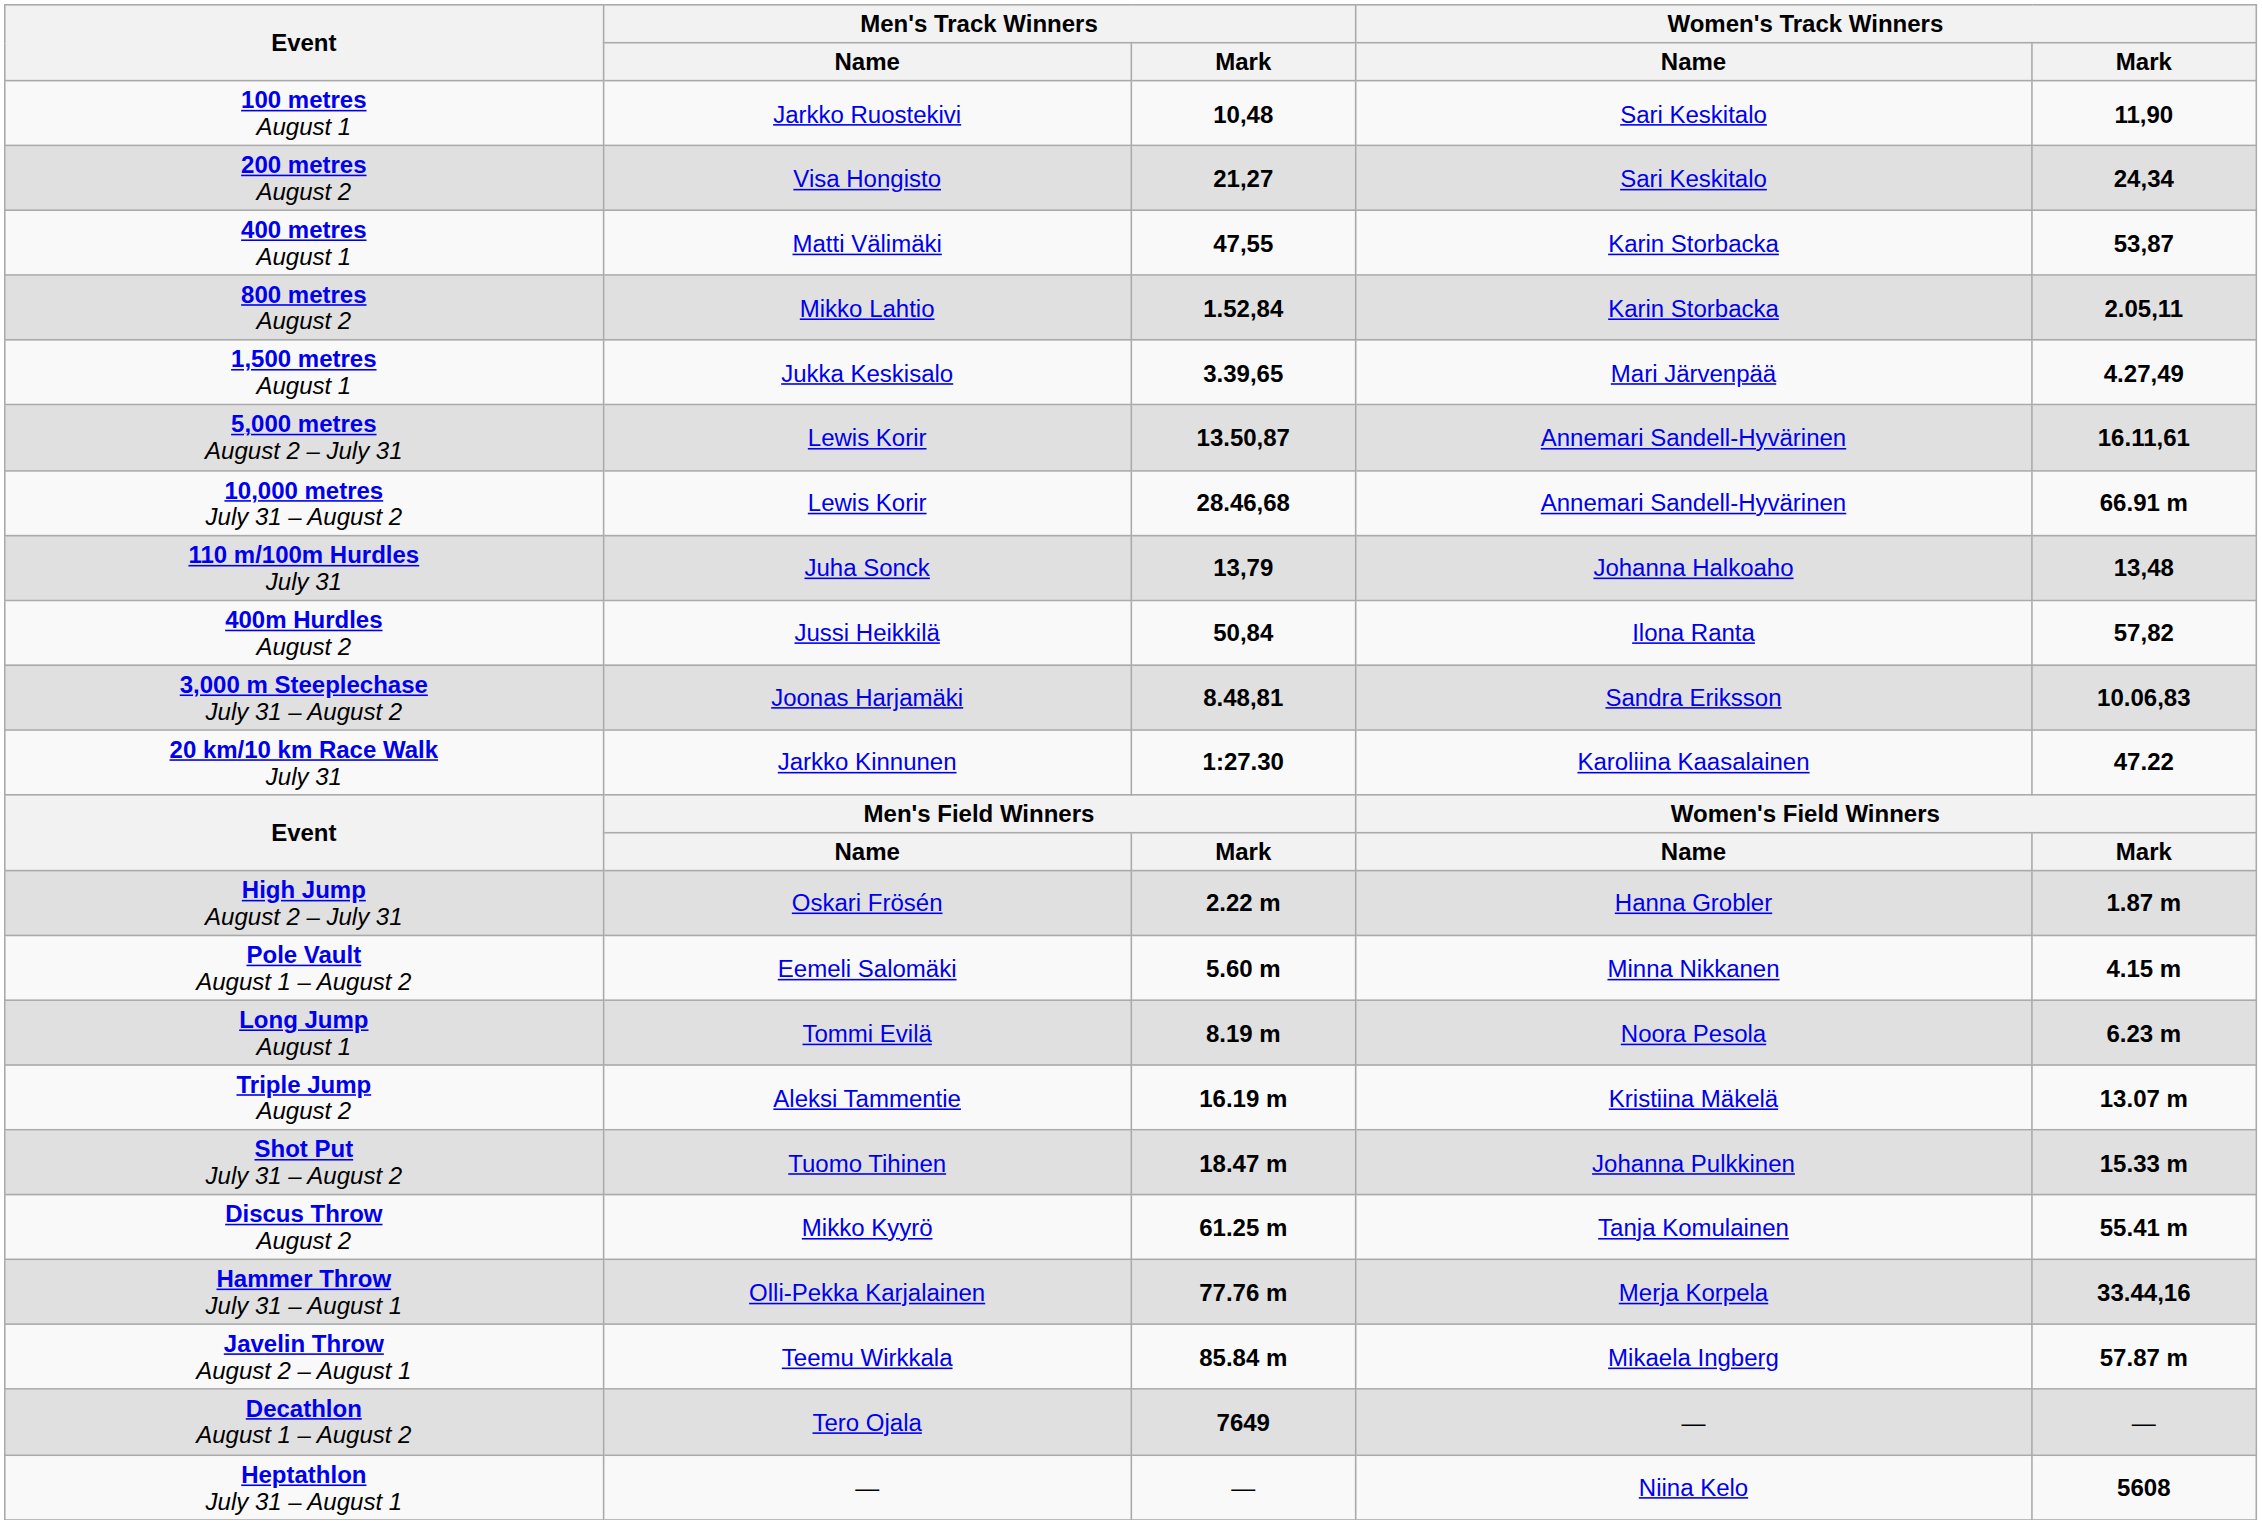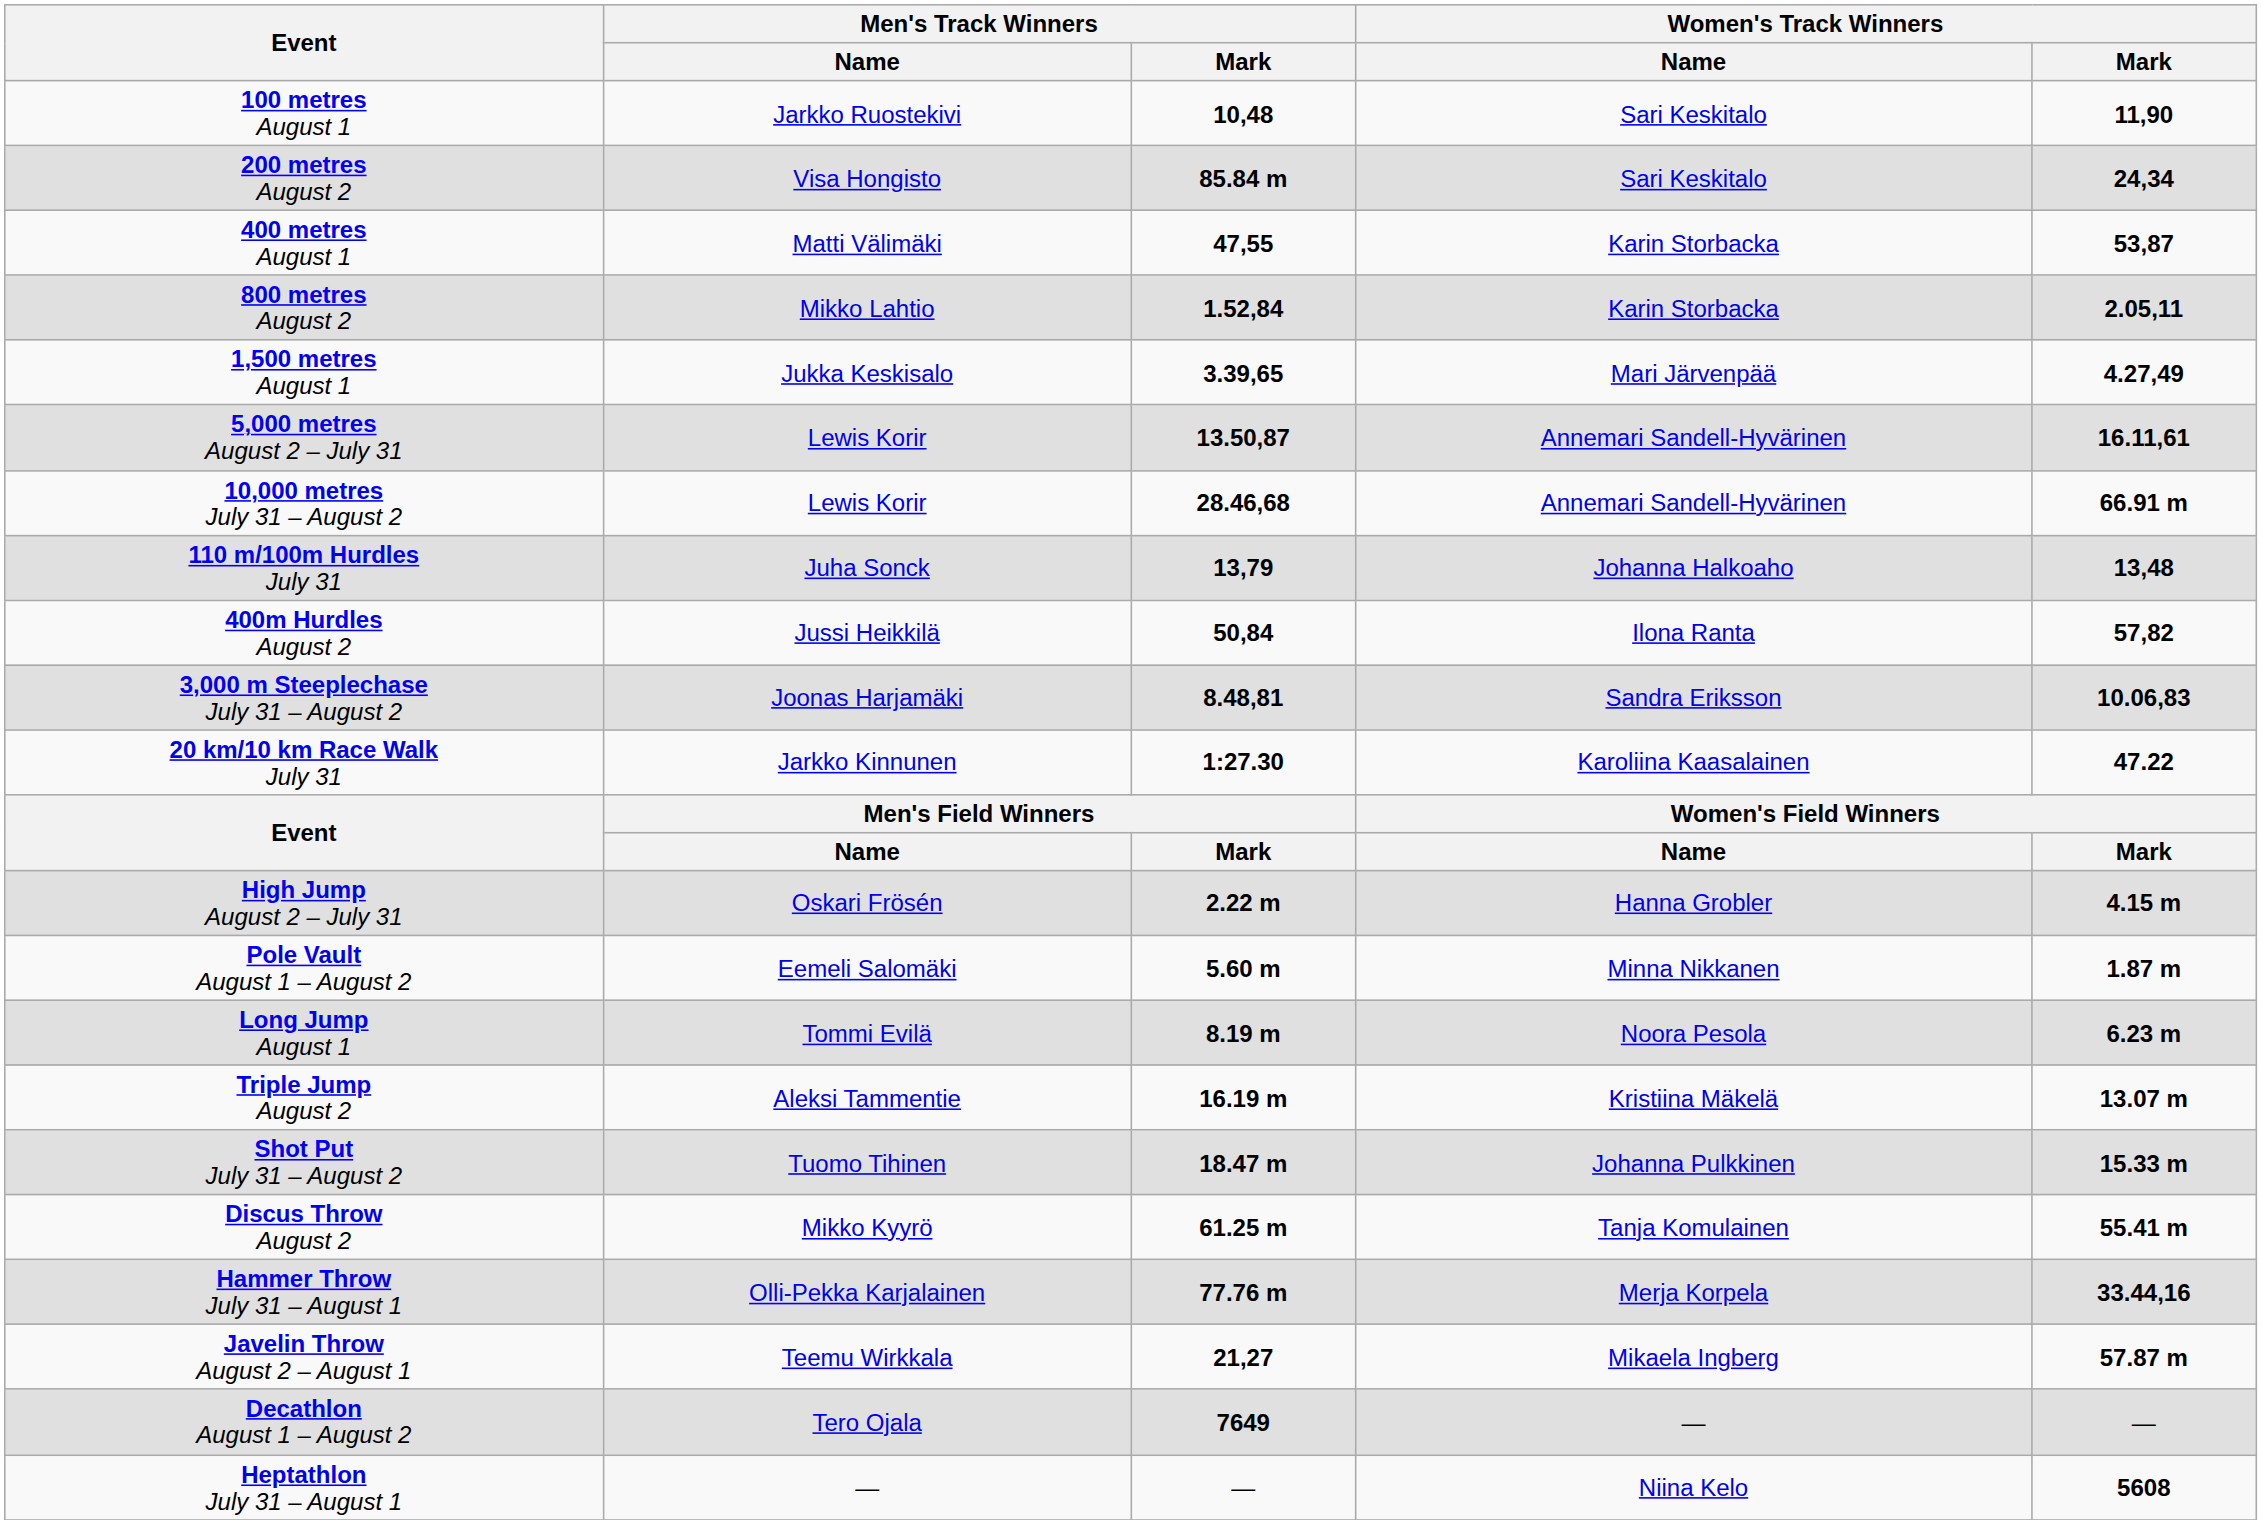200 metres August 2 | Men's Track Winners / Mark: 21,27 -> 85.84 m
High Jump August 2 – July 31 | Women's Track Winners / Mark: 1.87 m -> 4.15 m
Pole Vault August 1 – August 2 | Women's Track Winners / Mark: 4.15 m -> 1.87 m
Javelin Throw August 2 – August 1 | Men's Track Winners / Mark: 85.84 m -> 21,27
